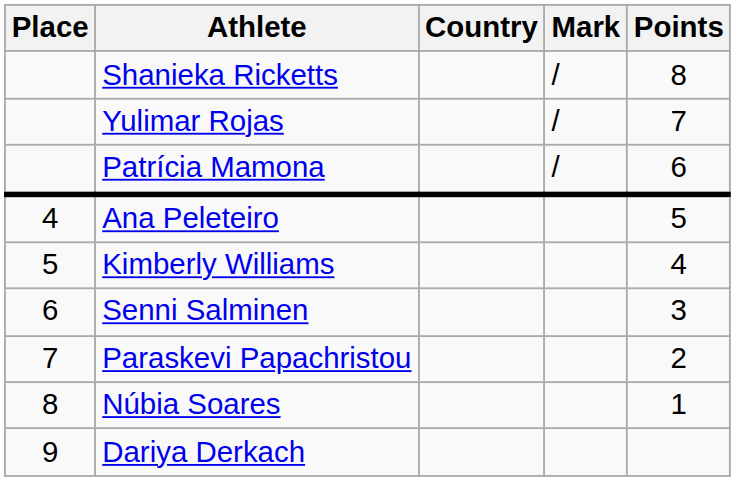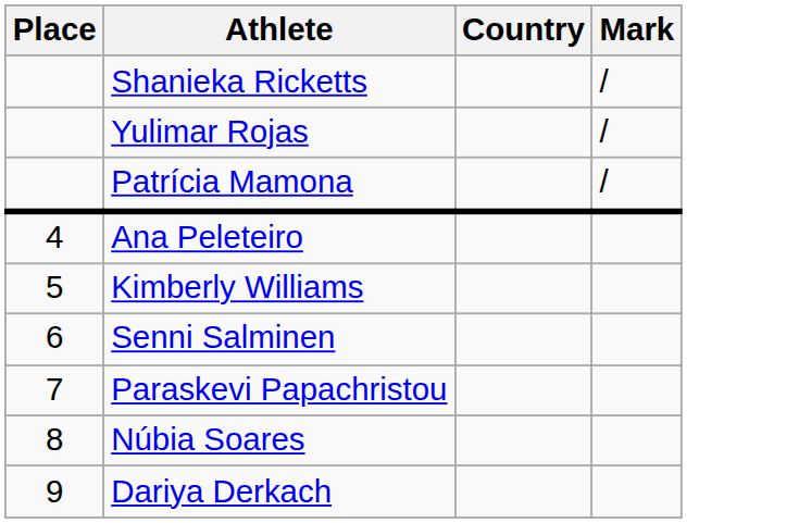- column: Points | 8 | 7 | 6 | 5 | 4 | 3 | 2 | 1
